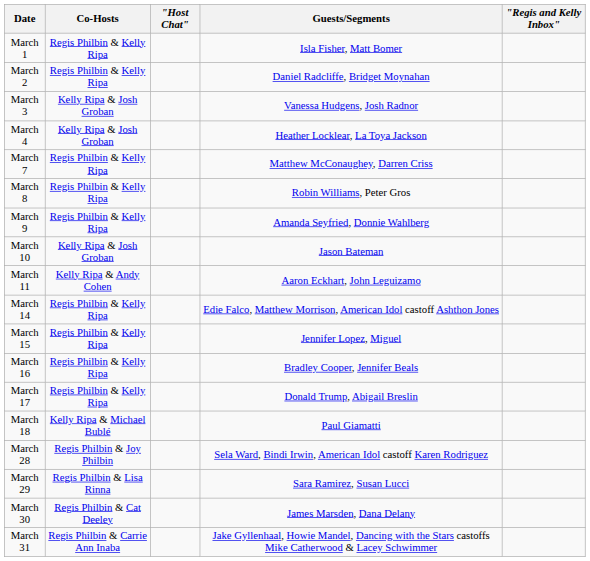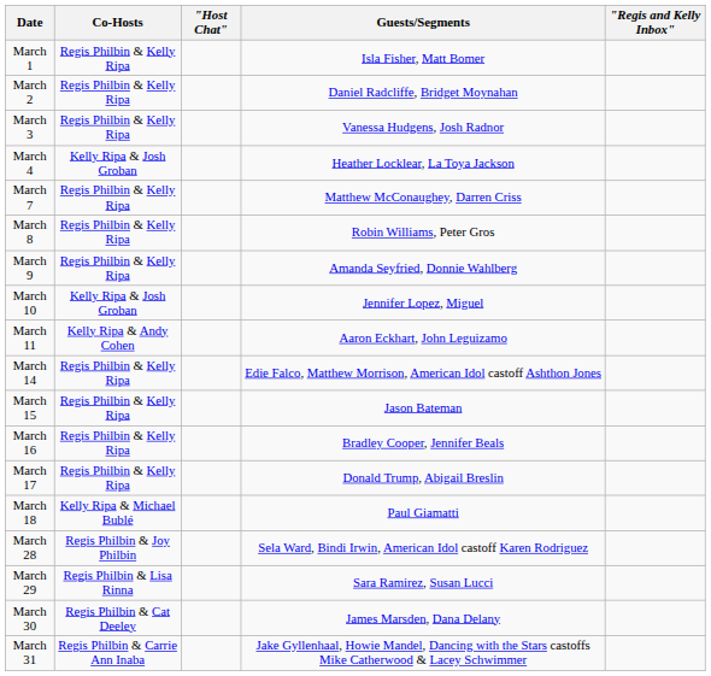March 3 | Co-Hosts: Kelly Ripa & Josh Groban -> Regis Philbin & Kelly Ripa
March 10 | Guests/Segments: Jason Bateman -> Jennifer Lopez, Miguel
March 15 | Guests/Segments: Jennifer Lopez, Miguel -> Jason Bateman
